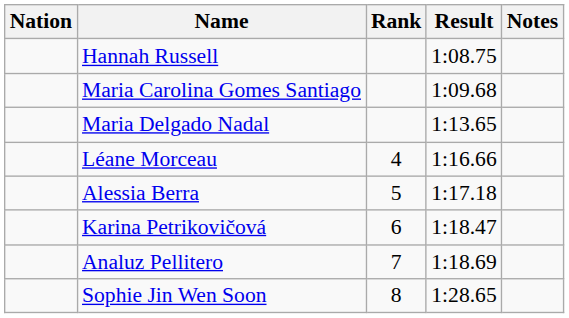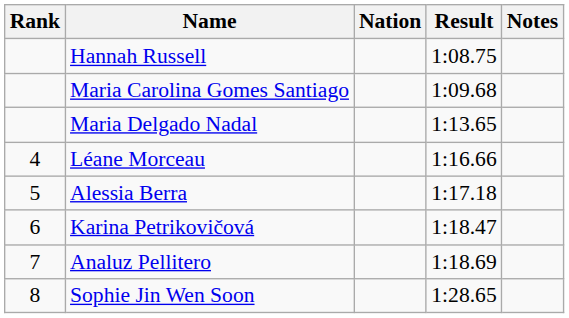columns swapped: Rank <-> Nation
